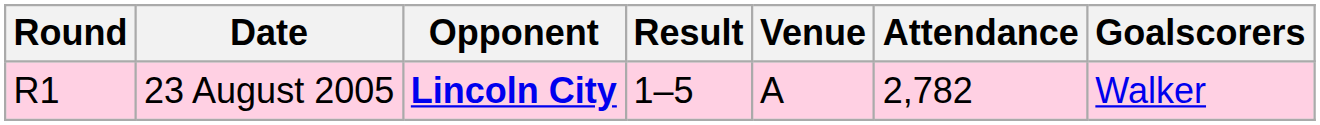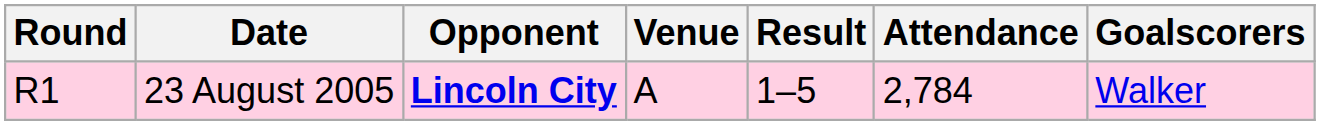columns swapped: Venue <-> Result
23 August 2005 | Attendance: 2,782 -> 2,784
